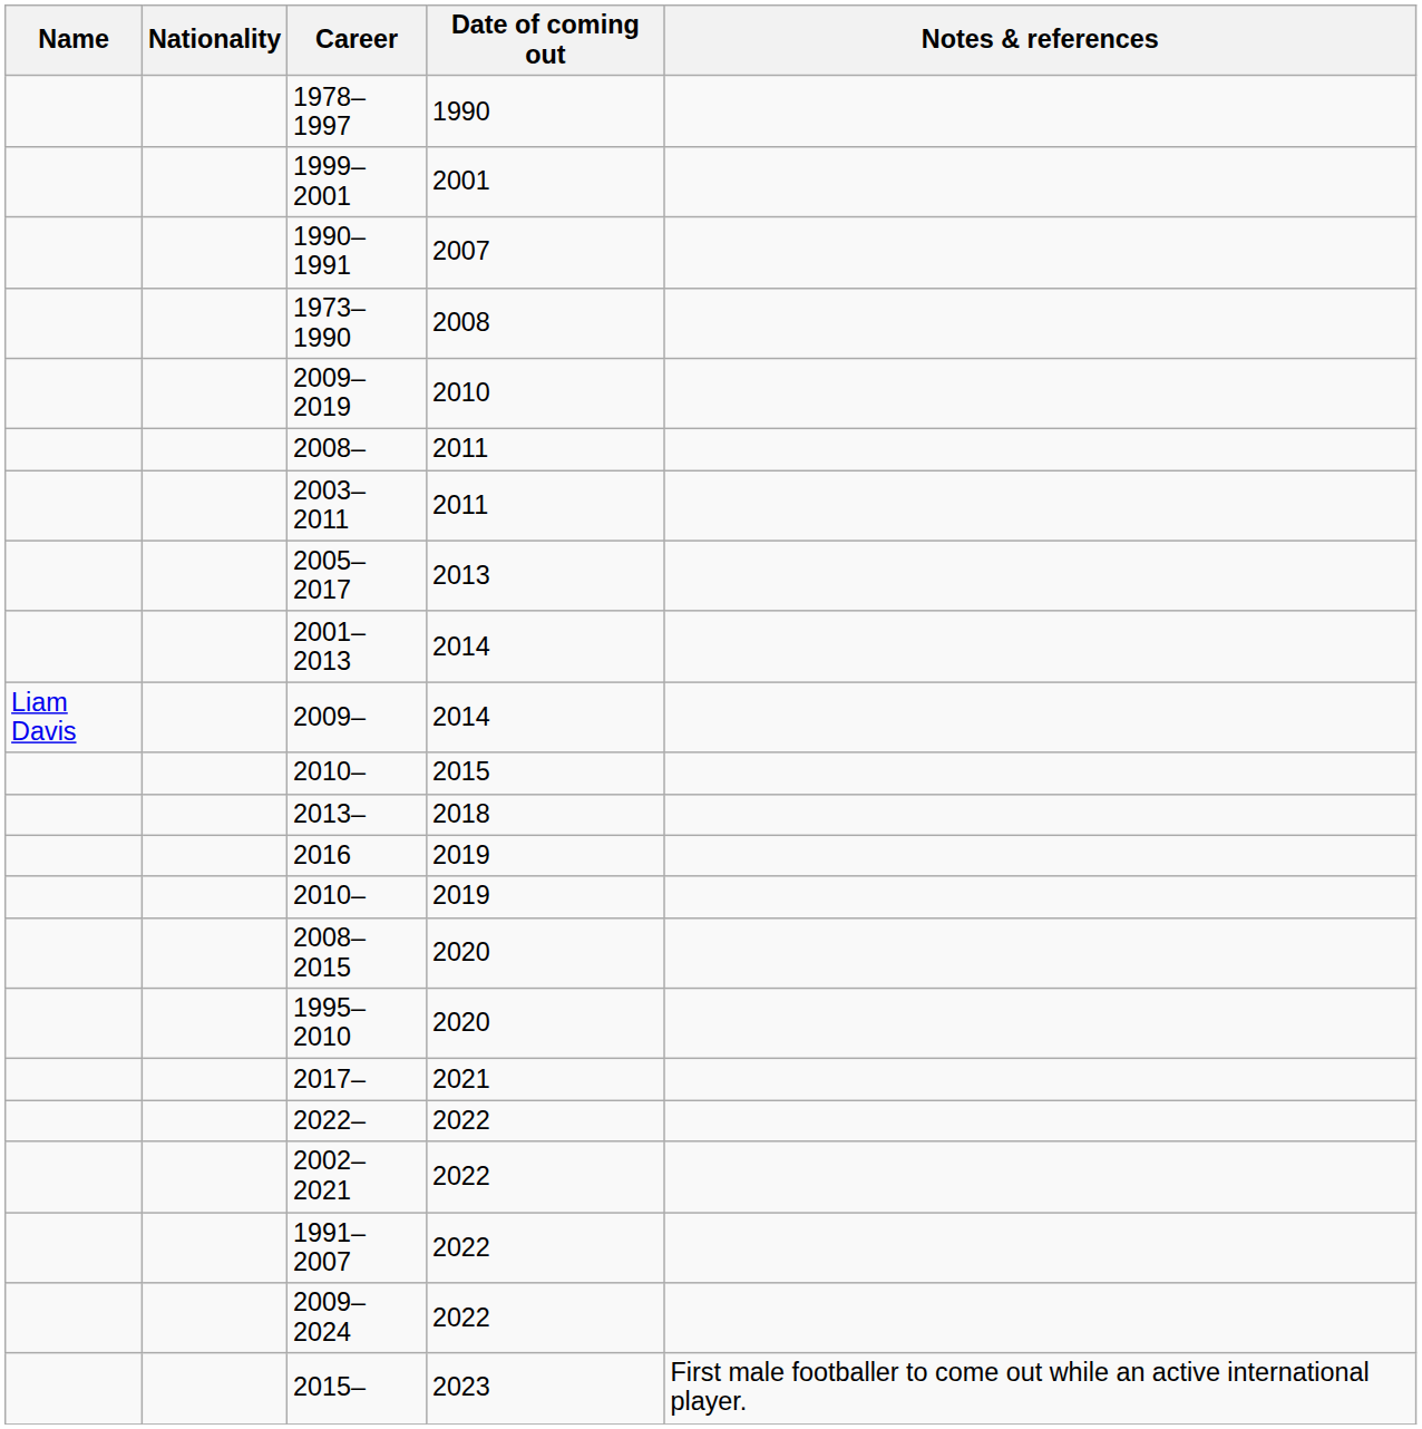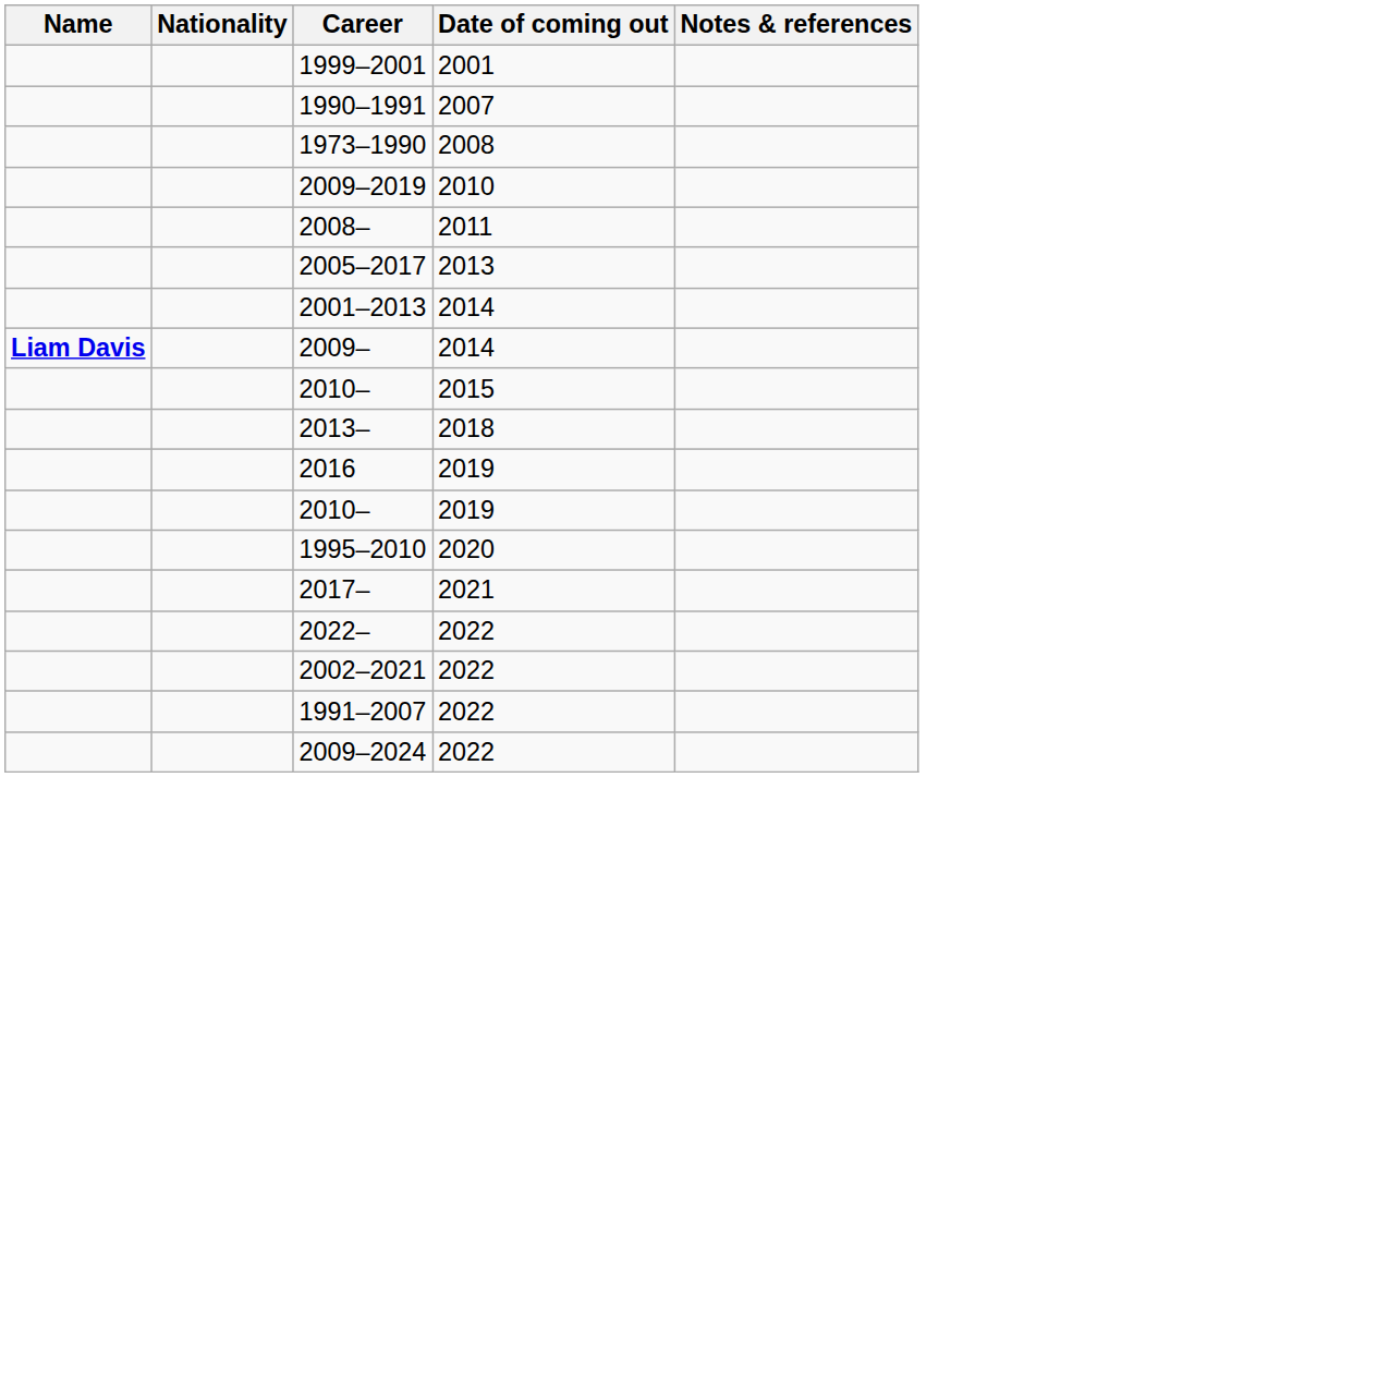- row: 1978–1997 | 1990
- row: 2003–2011 | 2011
2009– | Name: normal -> bold
- row: 2008–2015 | 2020
- row: 2015– | 2023 | First male footballer to come out while an active international player.
